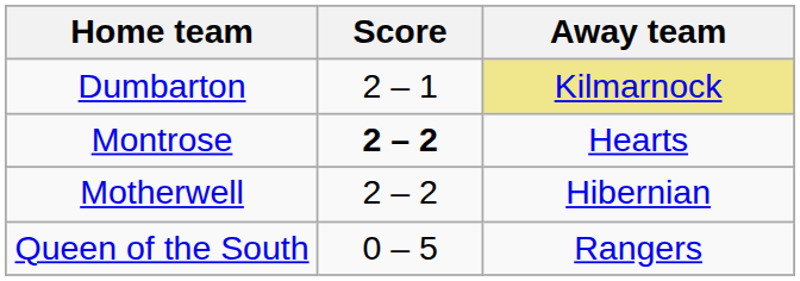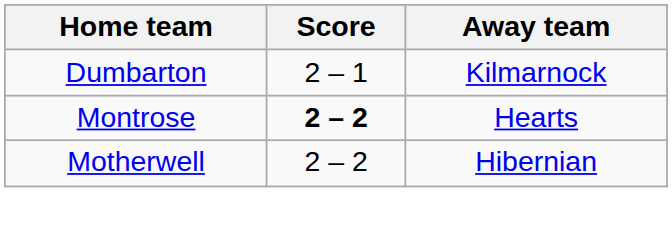Dumbarton | Away team: khaki background -> no background
- row: Queen of the South | 0 – 5 | Rangers
